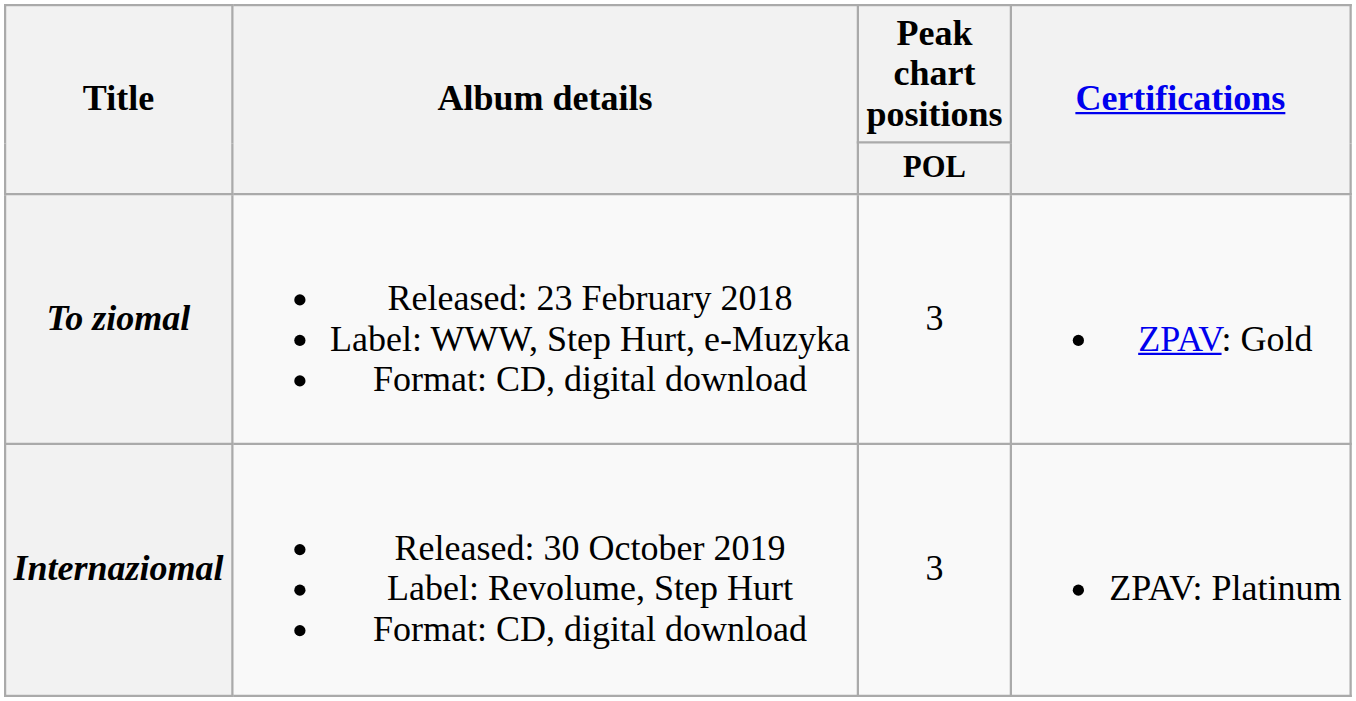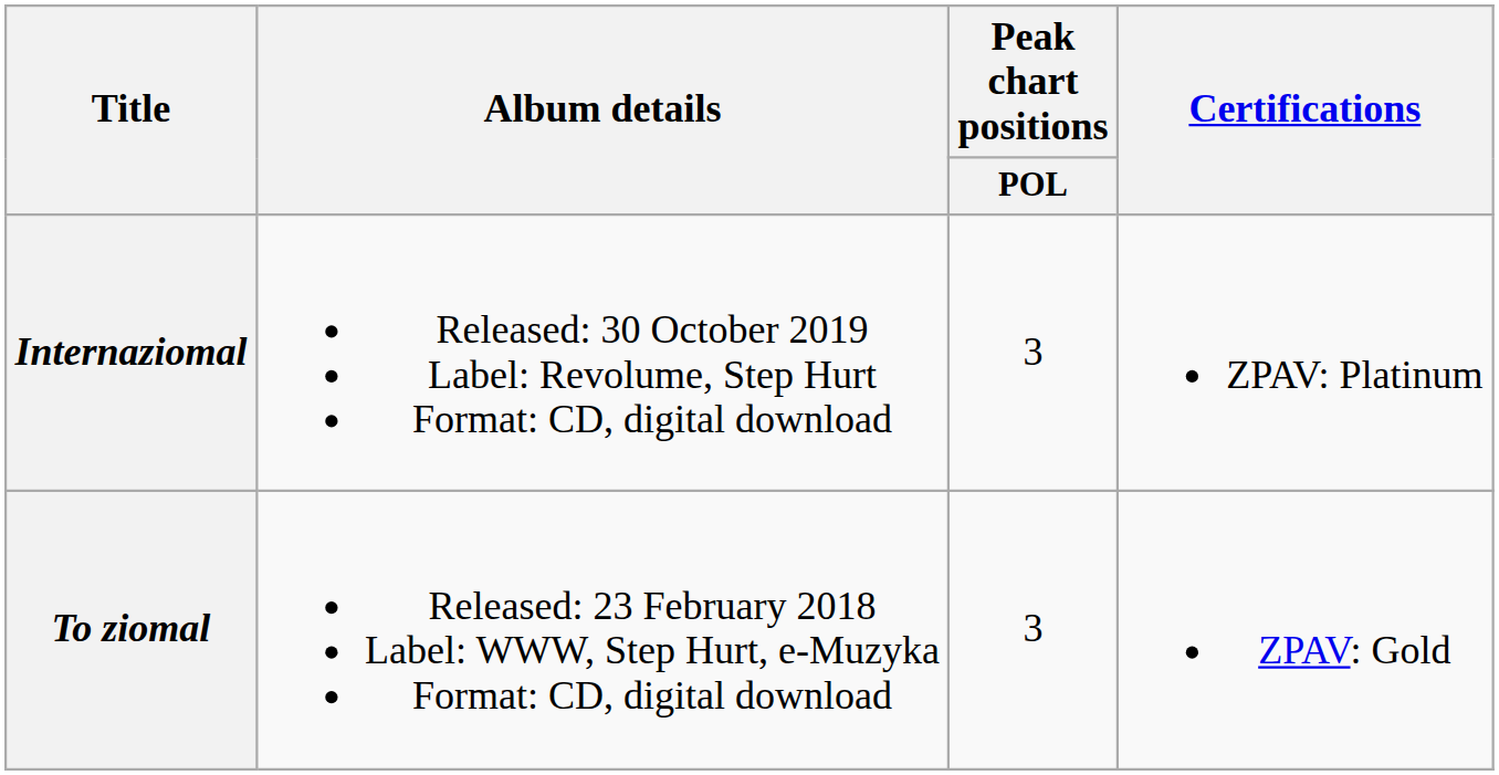rows swapped: To ziomal <-> Internaziomal
